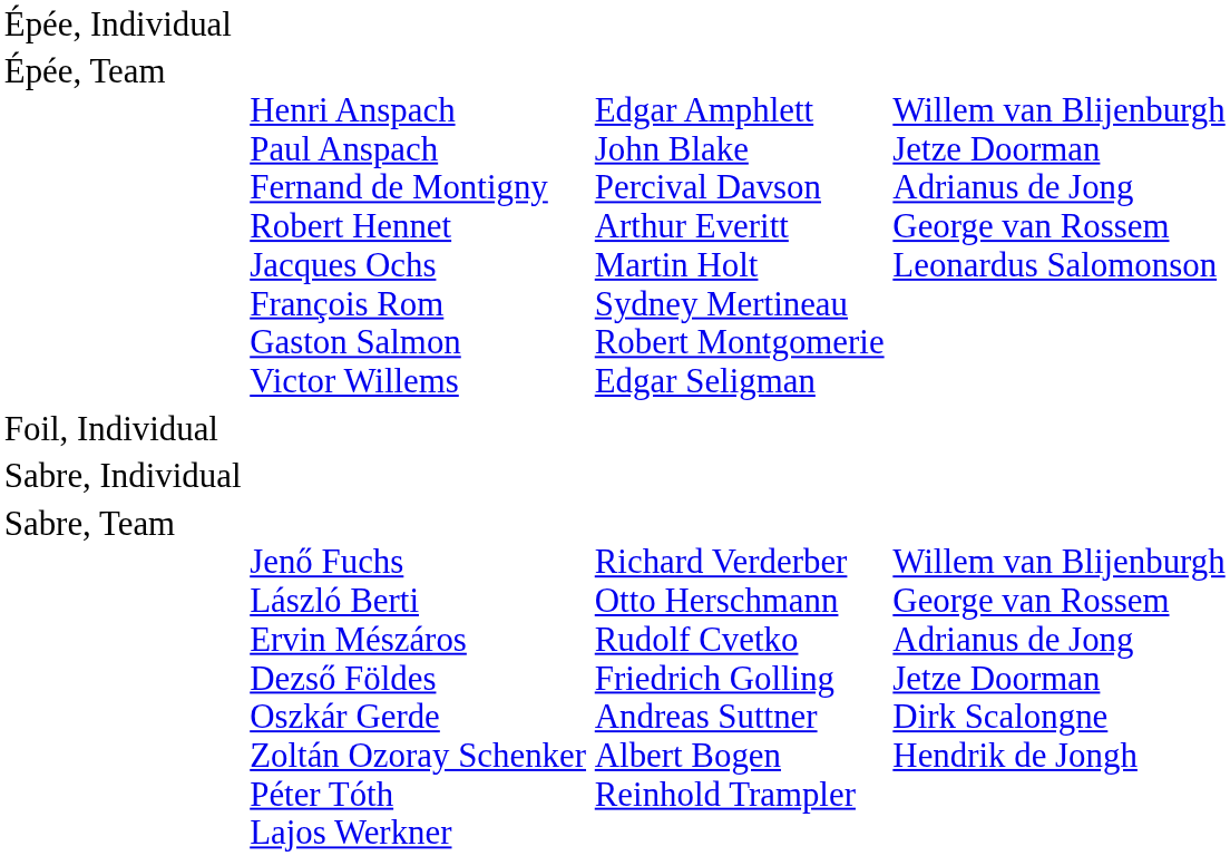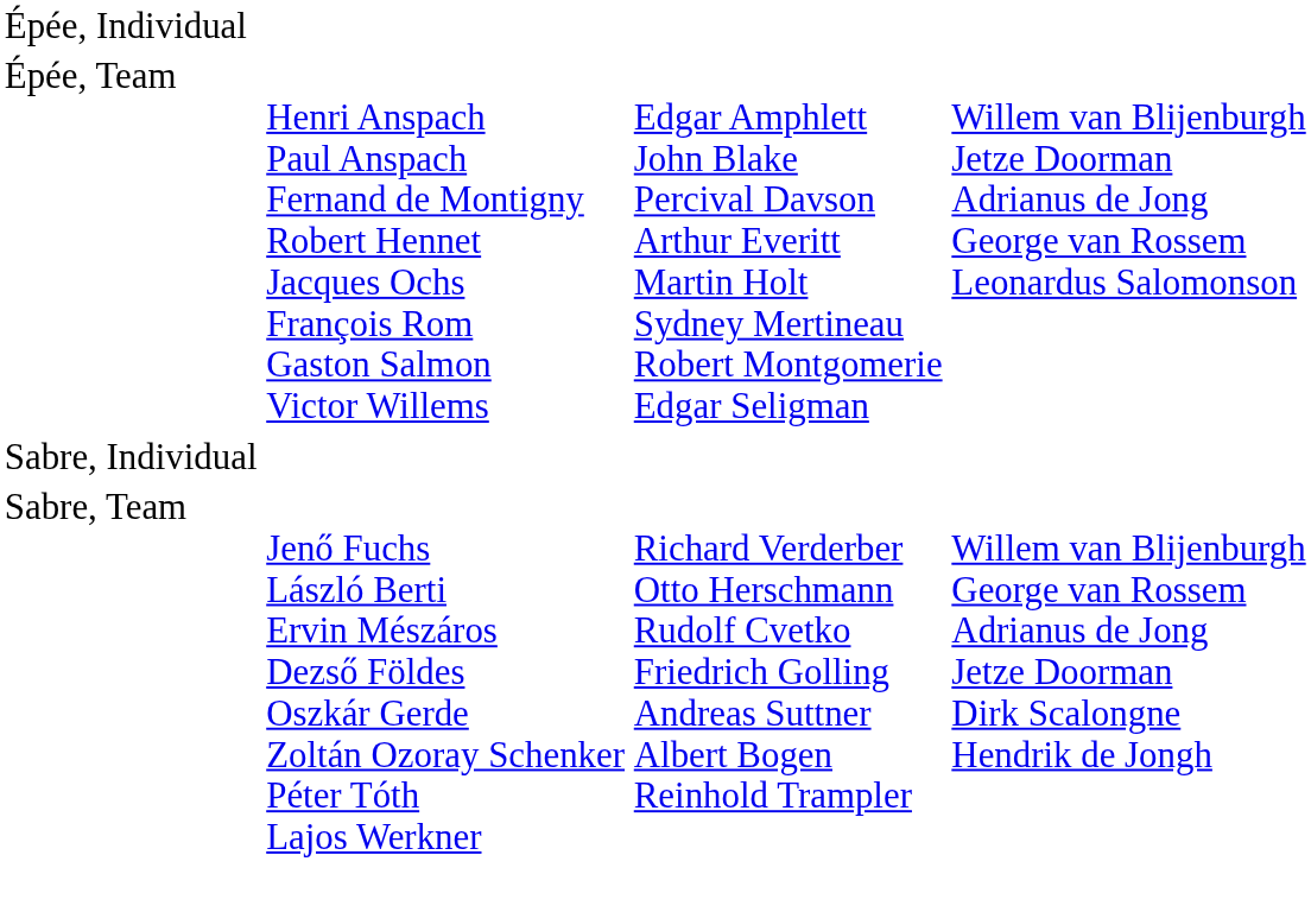- row: Foil, Individual
